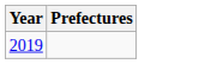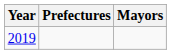+ column: Mayors
